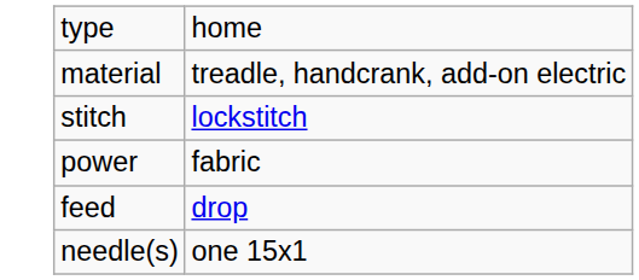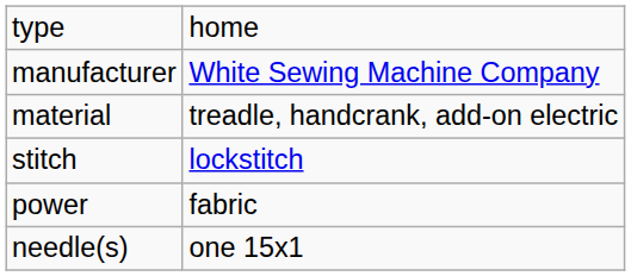+ row: manufacturer | White Sewing Machine Company
- row: feed | drop
